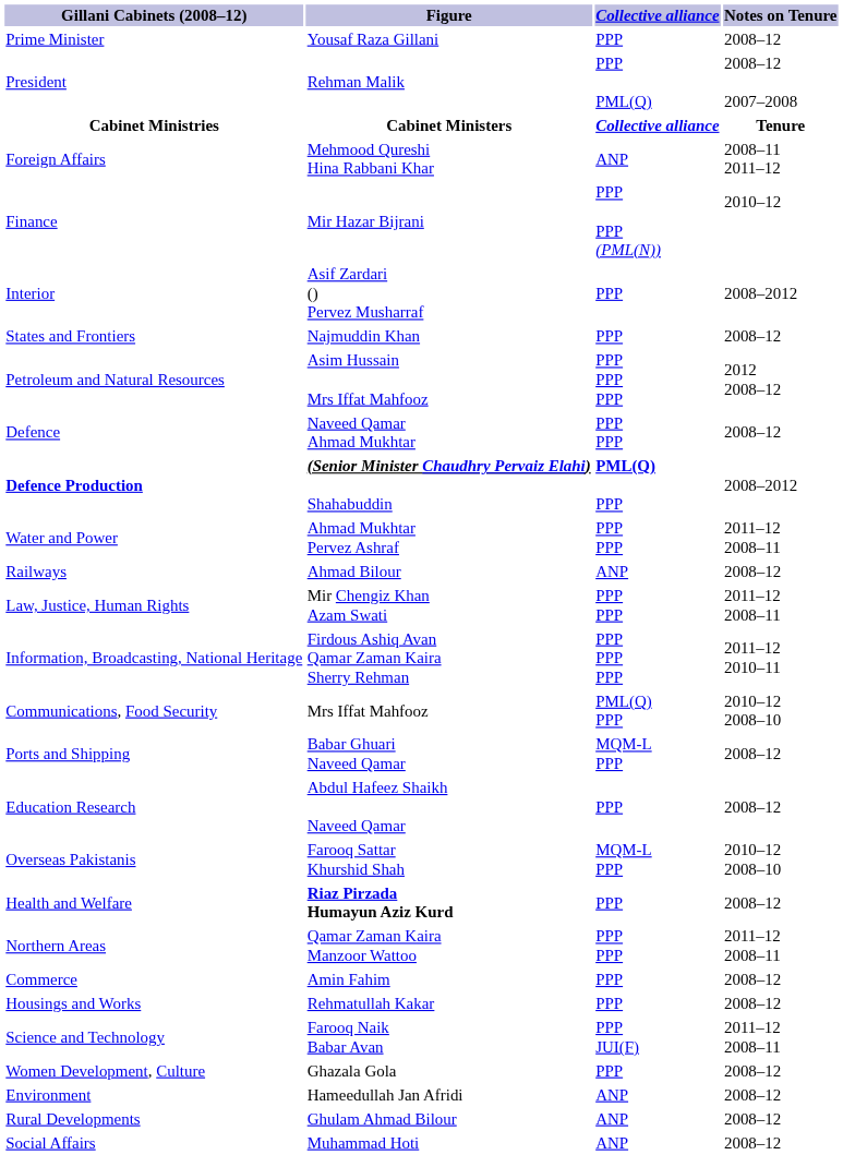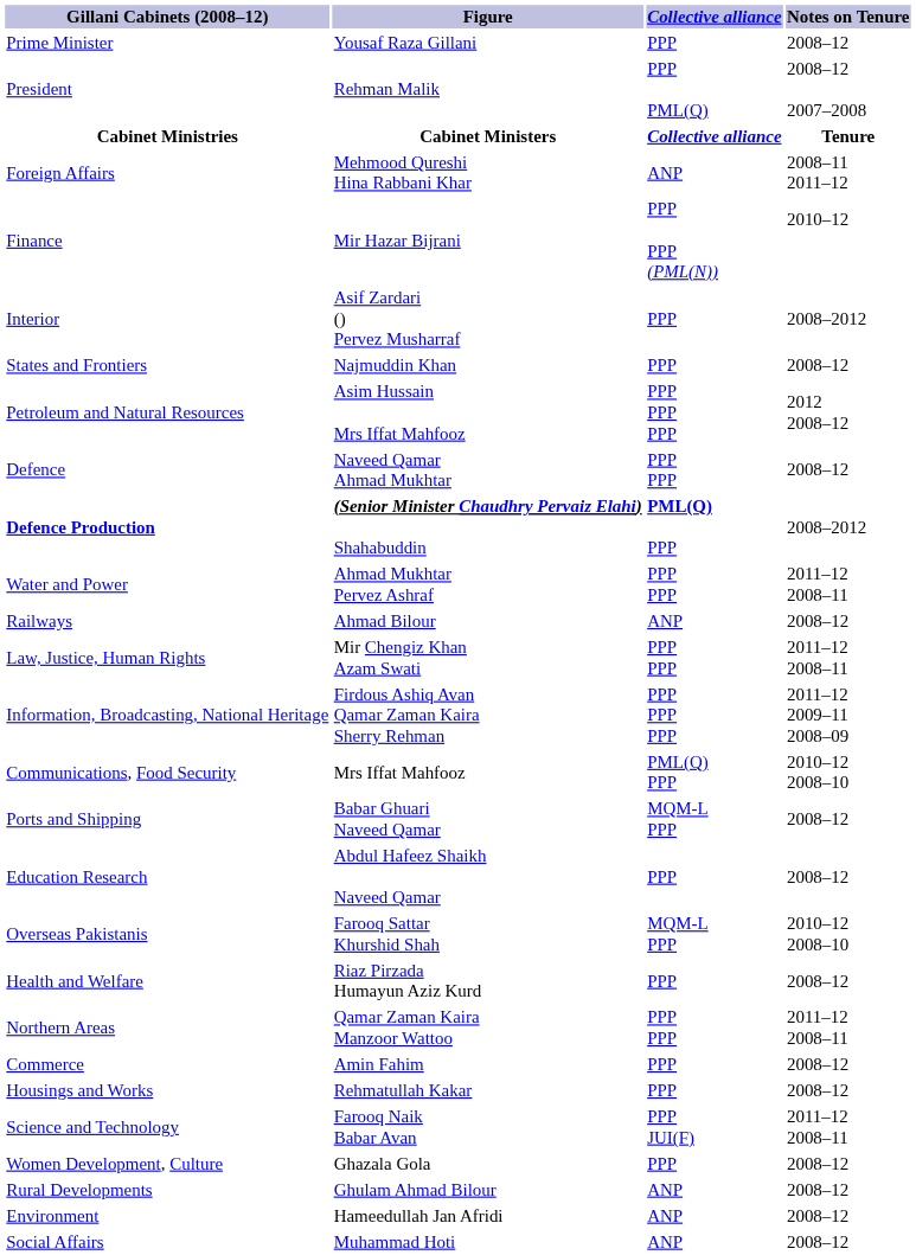Information, Broadcasting, National Heritage | Notes on Tenure: 2011–12 2010–11 -> 2011–12 2009–11 2008–09
Health and Welfare | Figure: bold -> normal
rows swapped: Environment <-> Rural Developments
